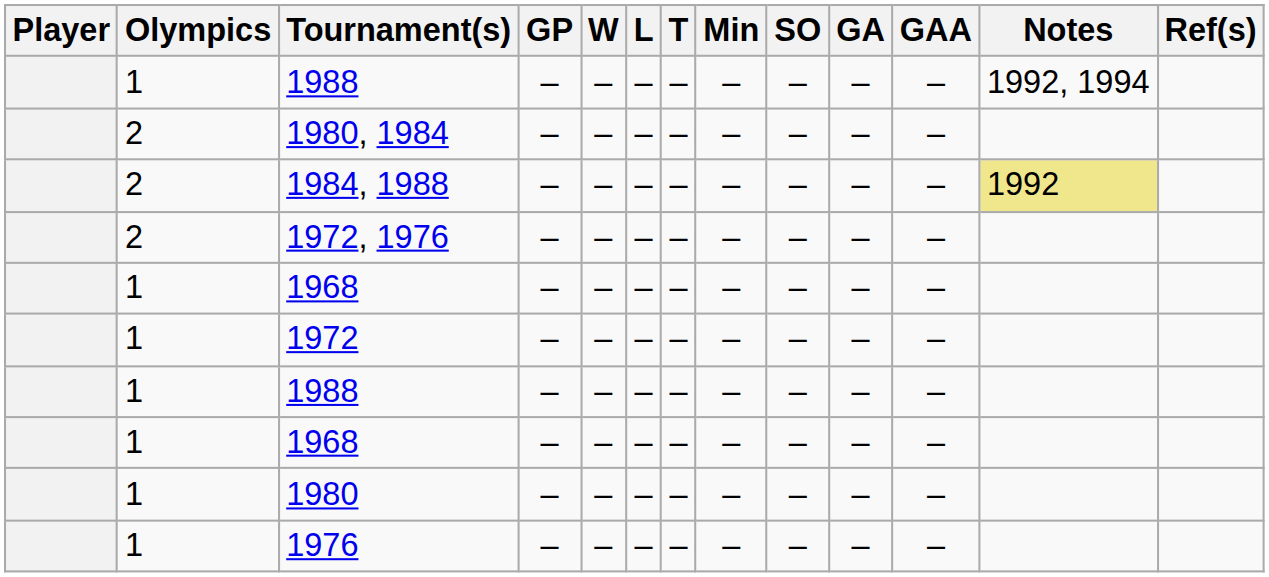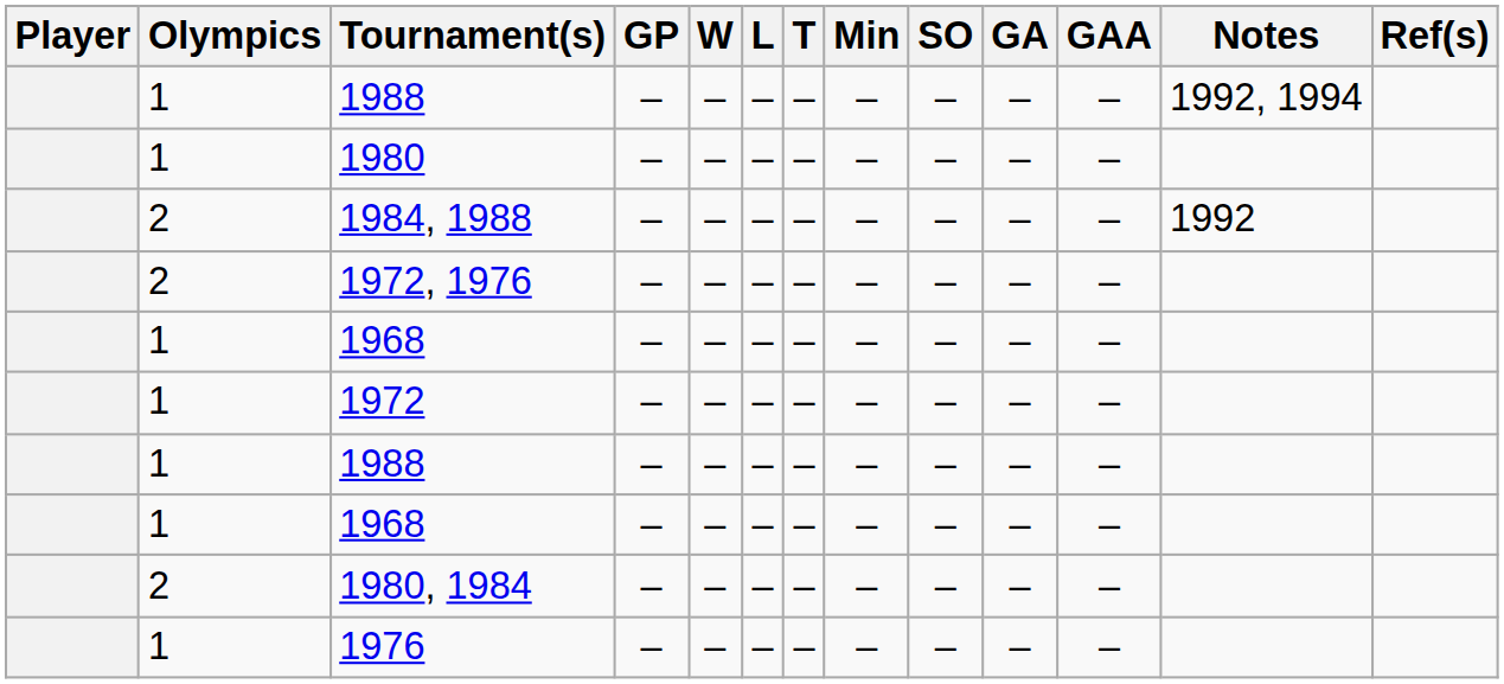rows swapped: 1980, 1984 <-> 1980
1984, 1988 | Notes: khaki background -> no background
